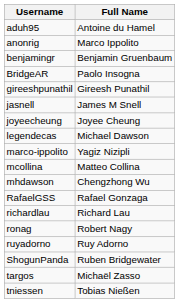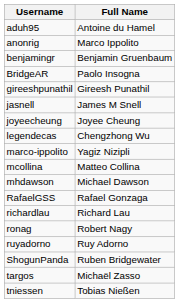legendecas | Full Name: Michael Dawson -> Chengzhong Wu
mhdawson | Full Name: Chengzhong Wu -> Michael Dawson
